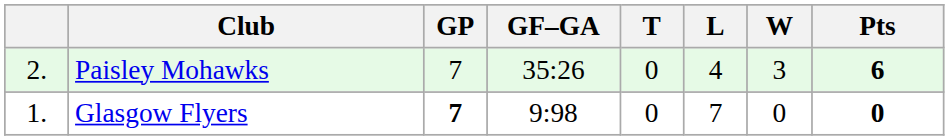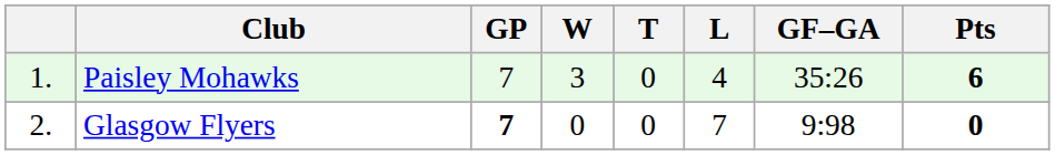columns swapped: W <-> GF–GA
Paisley Mohawks | column 1: 2. -> 1.
Glasgow Flyers | column 1: 1. -> 2.
